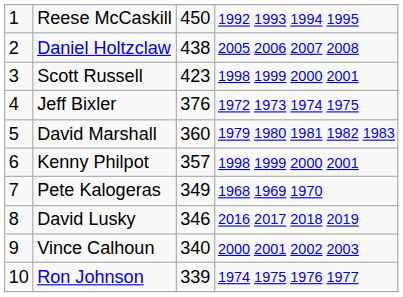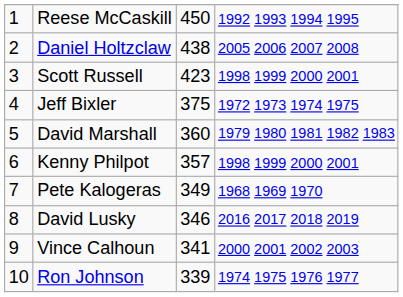Jeff Bixler | column 3: 376 -> 375
Vince Calhoun | column 3: 340 -> 341
